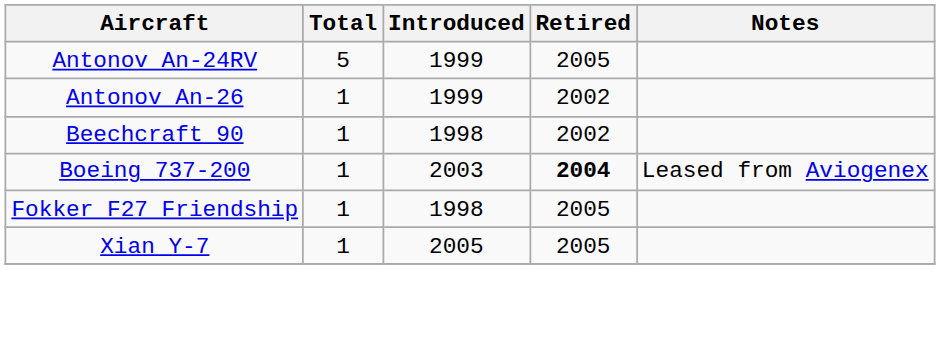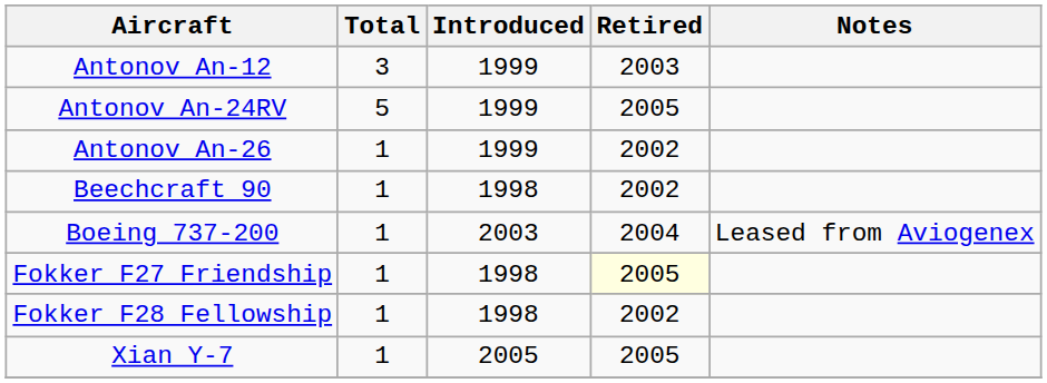+ row: Antonov An-12 | 3 | 1999 | 2003
Boeing 737-200 | Retired: bold -> normal
Fokker F27 Friendship | Retired: no background -> lightyellow background
+ row: Fokker F28 Fellowship | 1 | 1998 | 2002
